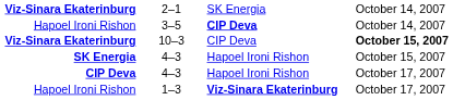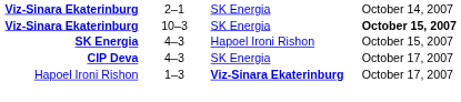- row: Hapoel Ironi Rishon | 3–5 | CIP Deva | October 14, 2007
10–3 | column 3: CIP Deva -> SK Energia
CIP Deva / 4–3 | column 3: Hapoel Ironi Rishon -> SK Energia
